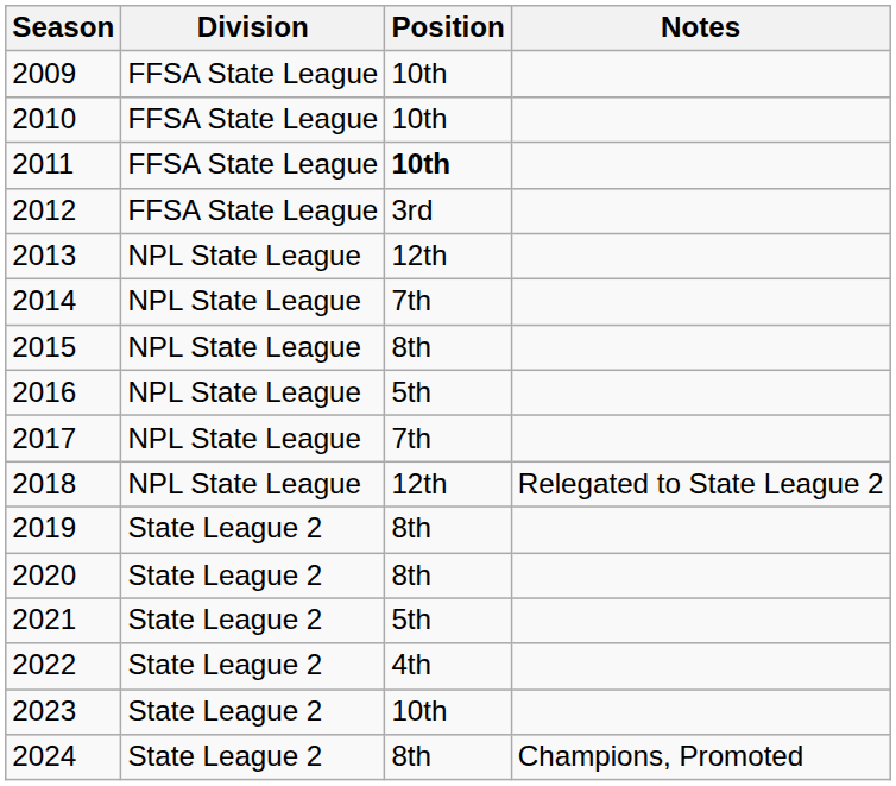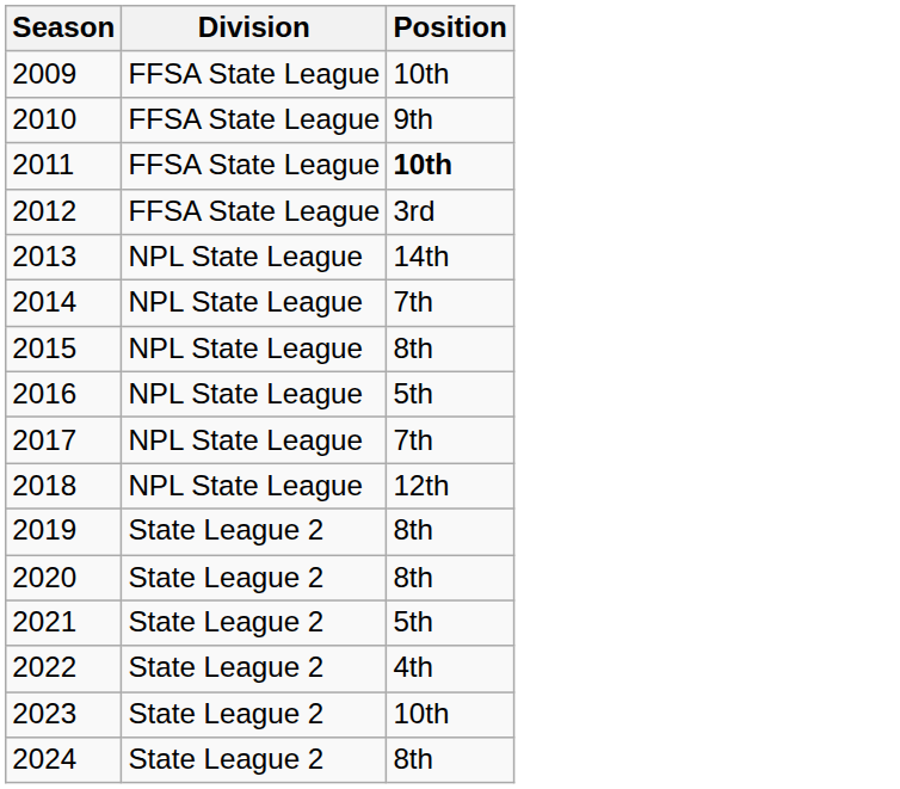- column: Notes | Relegated to State League 2 | Champions, Promoted
2010 | Position: 10th -> 9th
2013 | Position: 12th -> 14th
